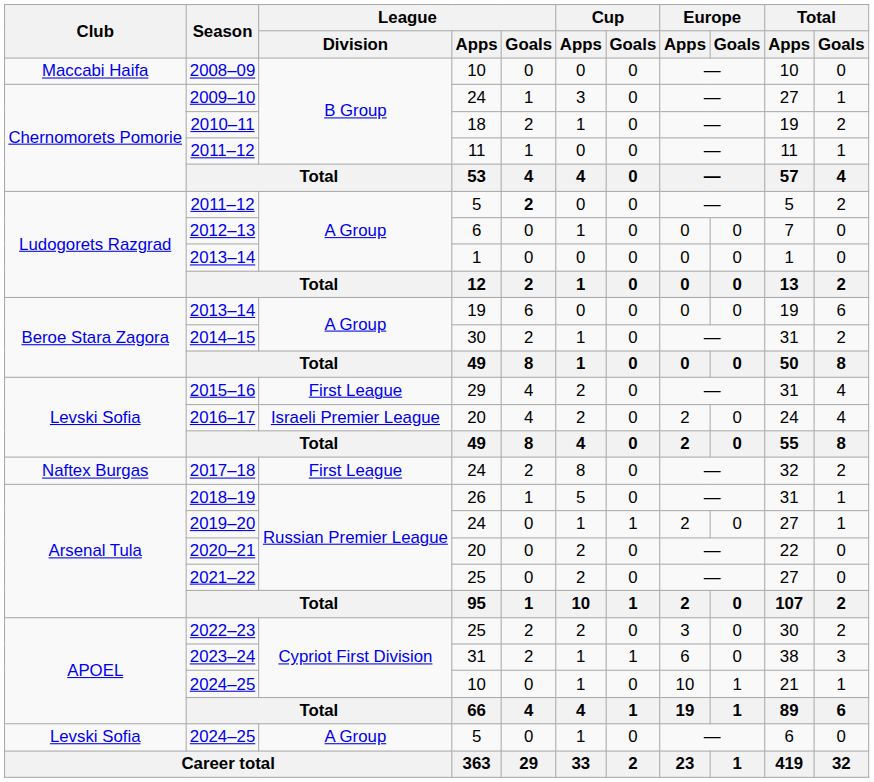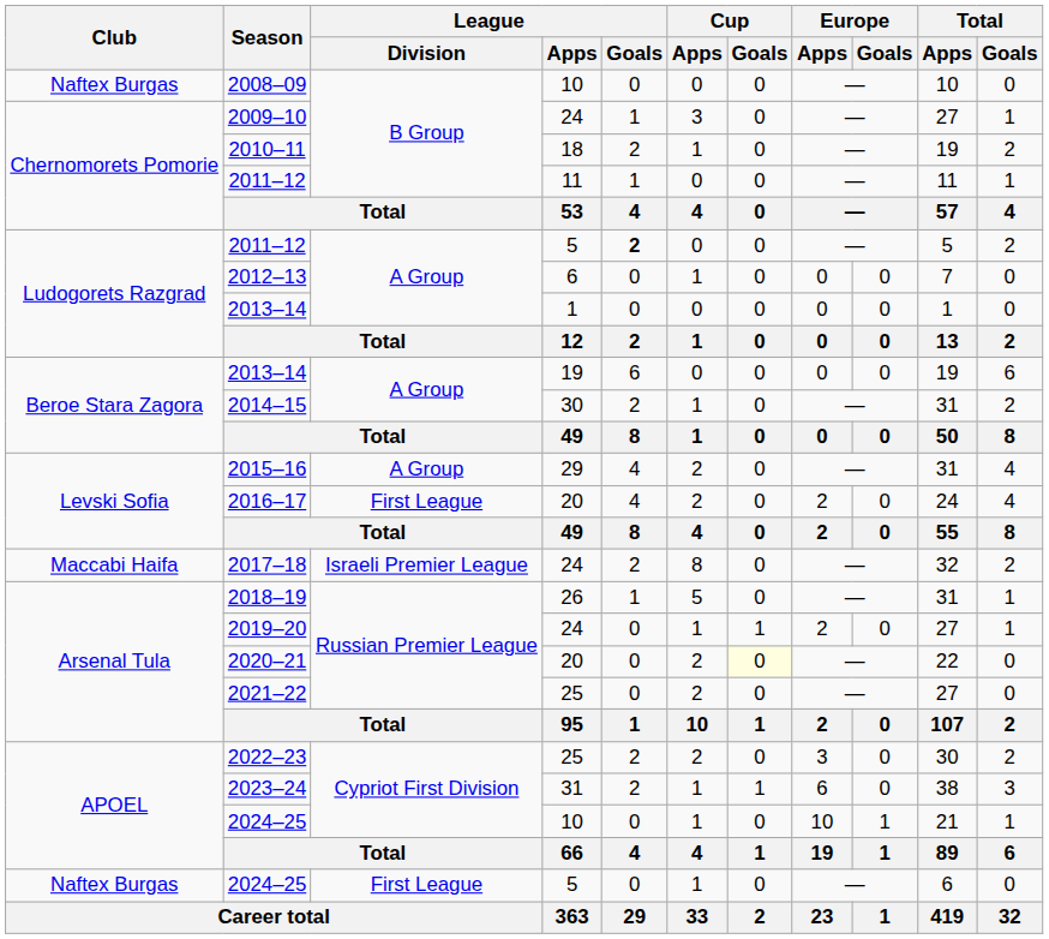2008–09 | Club: Maccabi Haifa -> Naftex Burgas
2015–16 | League / Division: First League -> A Group
2016–17 | League / Division: Israeli Premier League -> First League
2017–18 | Club: Naftex Burgas -> Maccabi Haifa
2017–18 | League / Division: First League -> Israeli Premier League
2020–21 | Cup / Goals: no background -> lightyellow background
2024–25 / 5 | Club: Levski Sofia -> Naftex Burgas
2024–25 / 5 | League / Division: A Group -> First League
